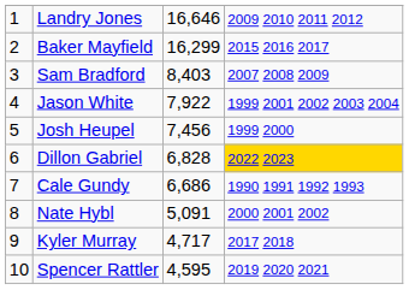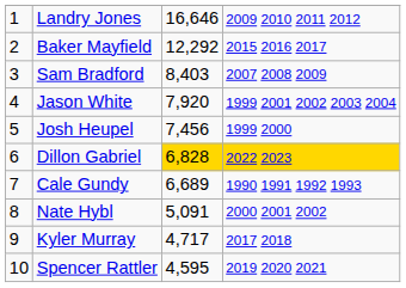Baker Mayfield | column 3: 16,299 -> 12,292
Jason White | column 3: 7,922 -> 7,920
Dillon Gabriel | column 3: no background -> gold background
Cale Gundy | column 3: 6,686 -> 6,689
